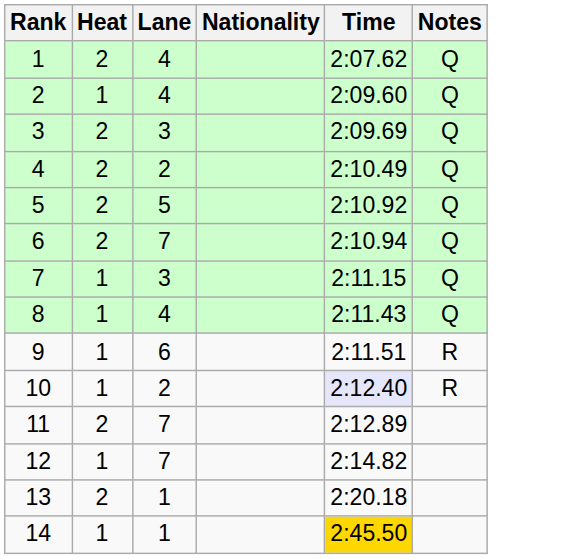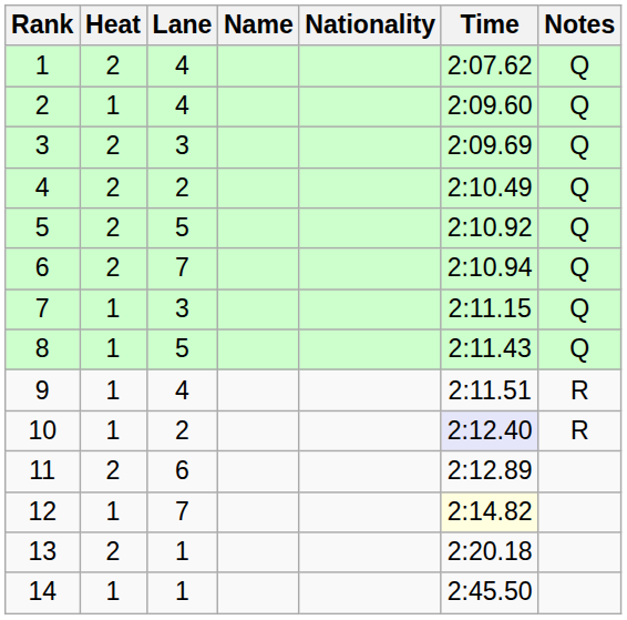+ column: Name
8 | Lane: 4 -> 5
9 | Lane: 6 -> 4
11 | Lane: 7 -> 6
12 | Time: no background -> lightyellow background
14 | Time: gold background -> no background
